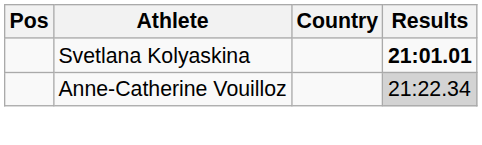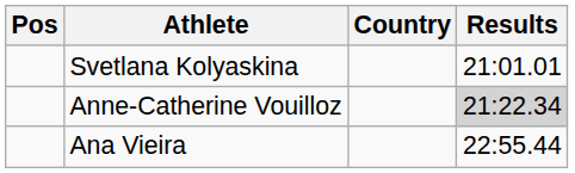Svetlana Kolyaskina | Results: bold -> normal
+ row: Ana Vieira | 22:55.44
